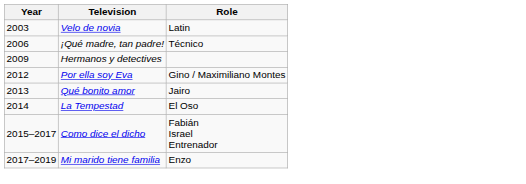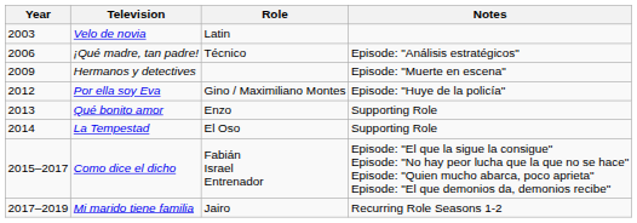+ column: Notes | Episode: "Análisis estratégicos" | Episode: "Muerte en escena" | Episode: "Huye de la policía" | Supporting Role | Supporting Role | Episode: "El que la sigue la consigue" Episode: "No hay peor lucha que la que no se hace" Episode: "Quien mucho abarca, poco aprieta" Episode: "El que demonios da, demonios recibe" | Recurring Role Seasons 1-2
Qué bonito amor | Role: Jairo -> Enzo
Mi marido tiene familia | Role: Enzo -> Jairo
